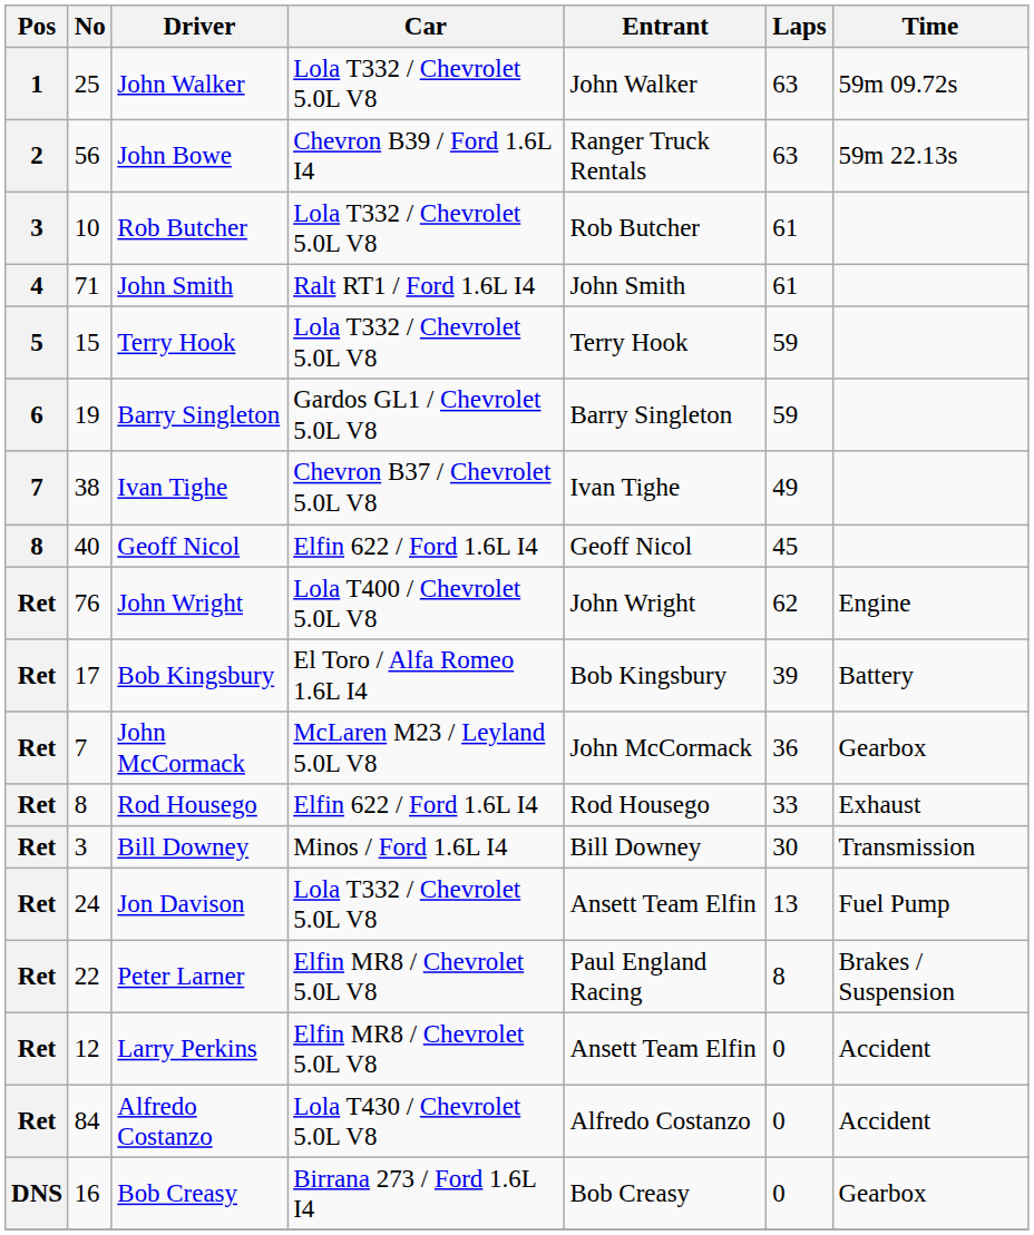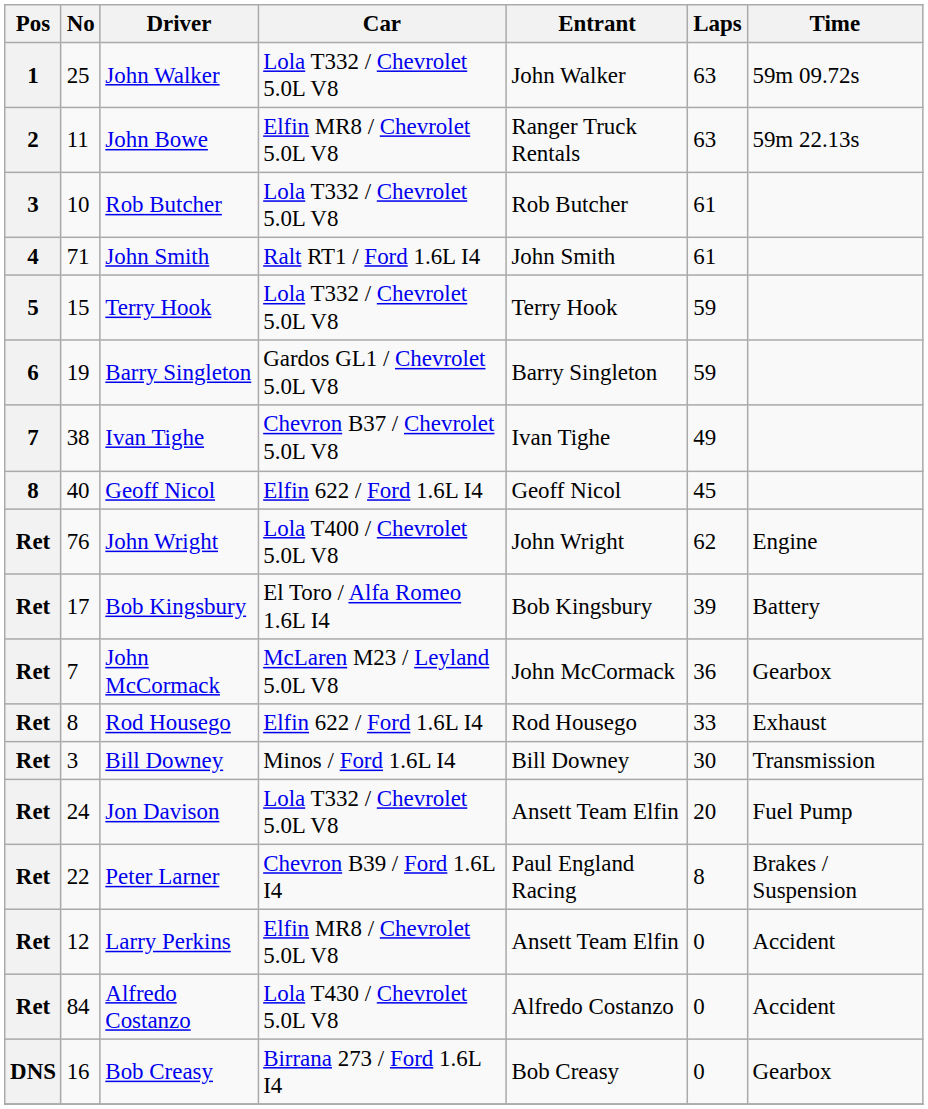John Bowe | No: 56 -> 11
John Bowe | Car: Chevron B39 / Ford 1.6L I4 -> Elfin MR8 / Chevrolet 5.0L V8
Jon Davison | Laps: 13 -> 20
Peter Larner | Car: Elfin MR8 / Chevrolet 5.0L V8 -> Chevron B39 / Ford 1.6L I4
